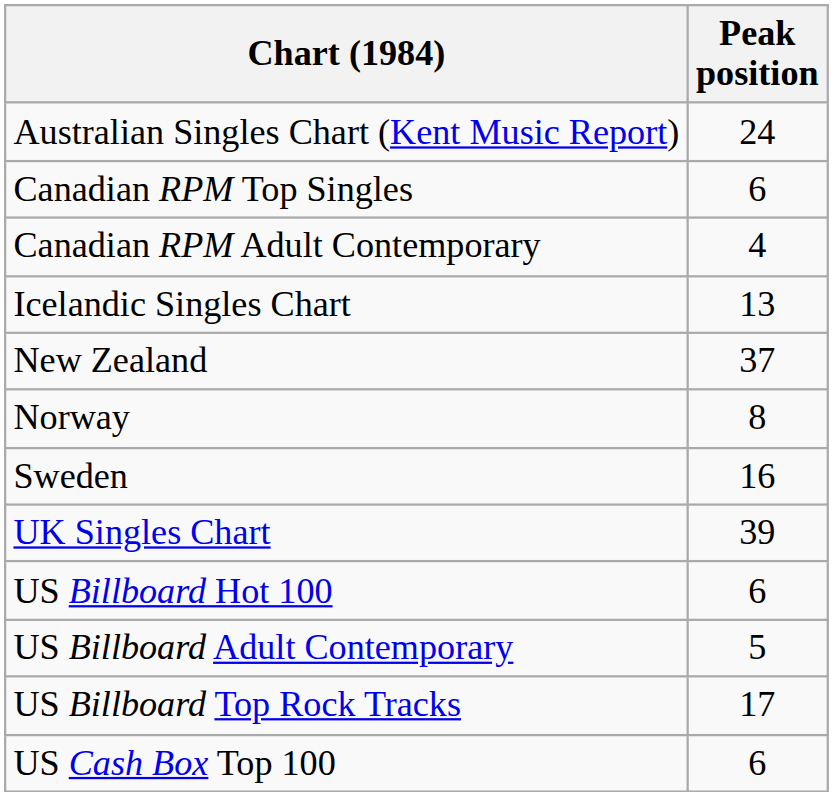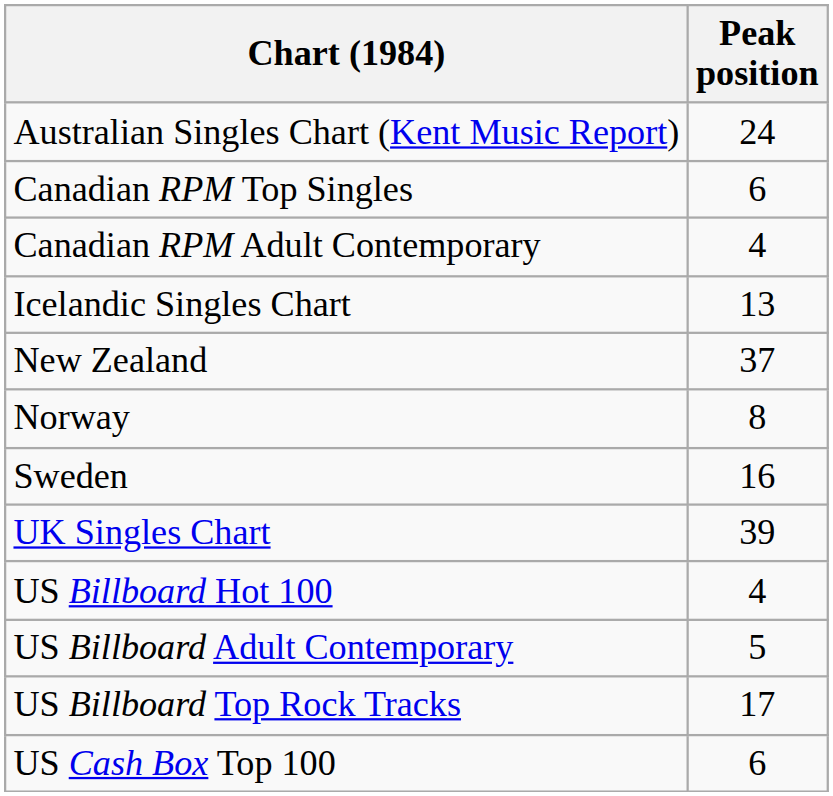US Billboard Hot 100 | Peak position: 6 -> 4
